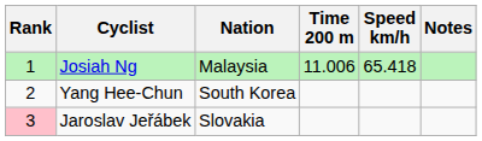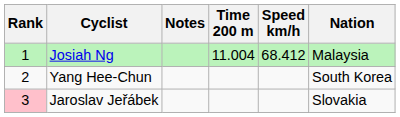columns swapped: Nation <-> Notes
Josiah Ng | Time 200 m: 11.006 -> 11.004
Josiah Ng | Speed km/h: 65.418 -> 68.412
